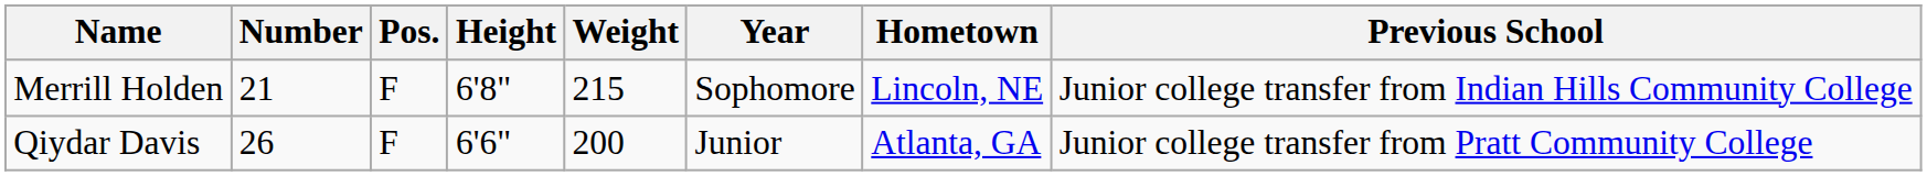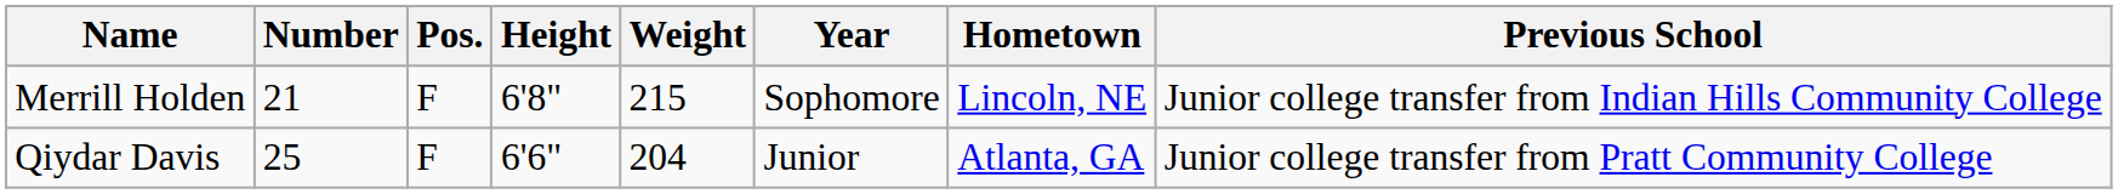Qiydar Davis | Number: 26 -> 25
Qiydar Davis | Weight: 200 -> 204
